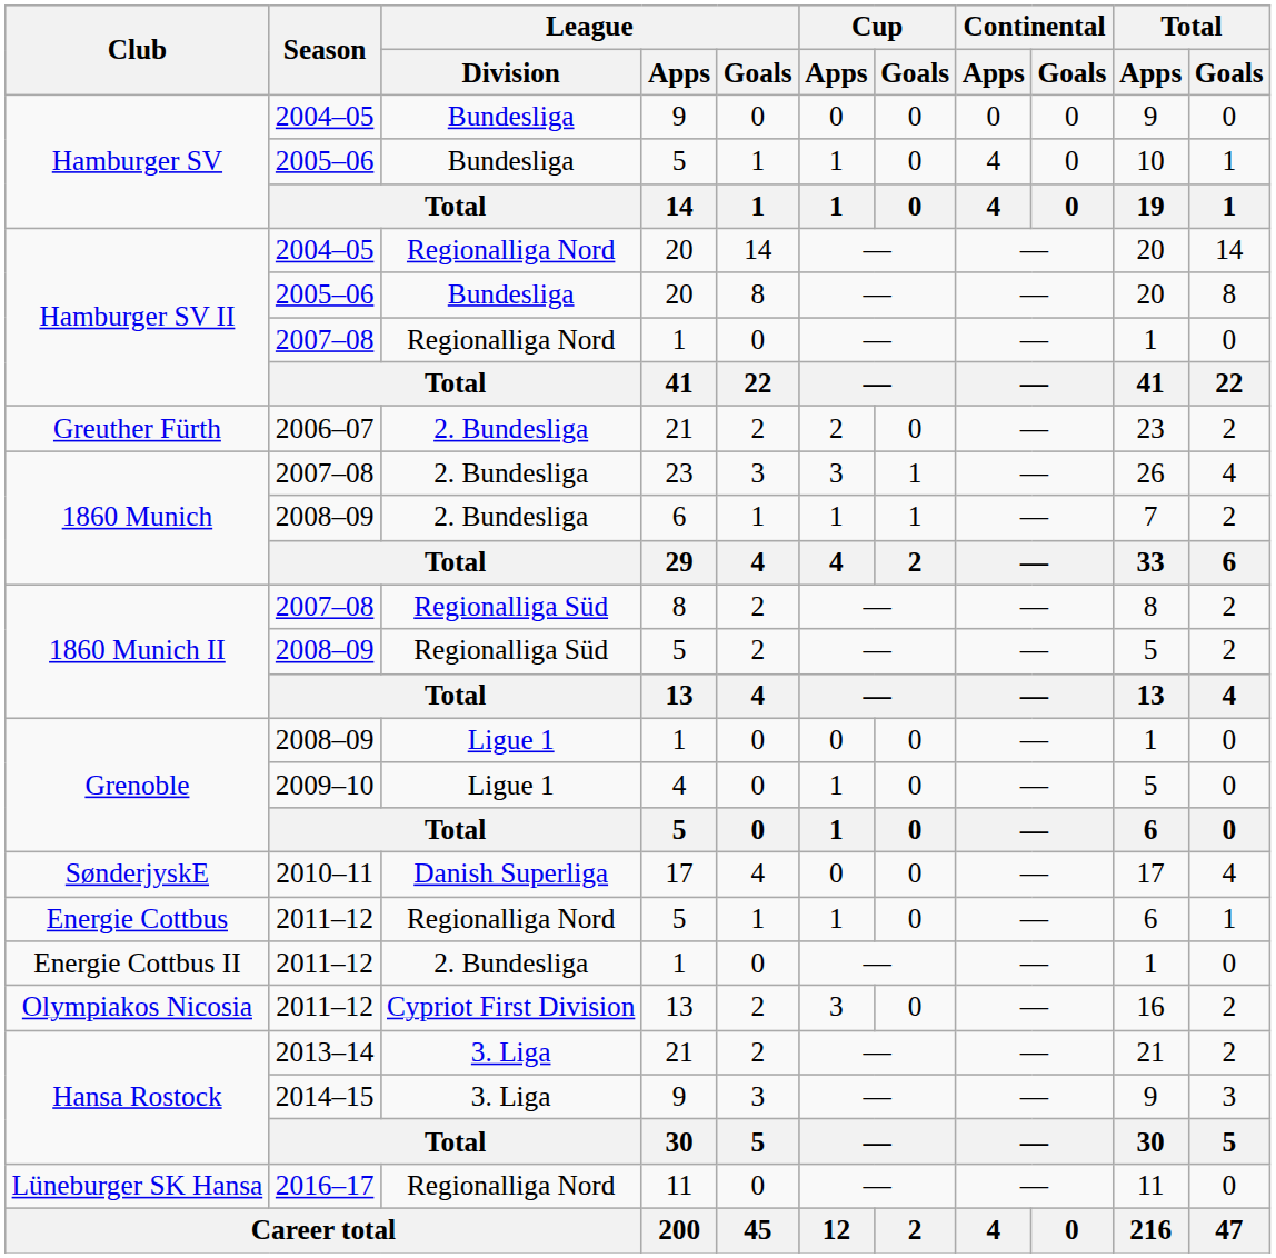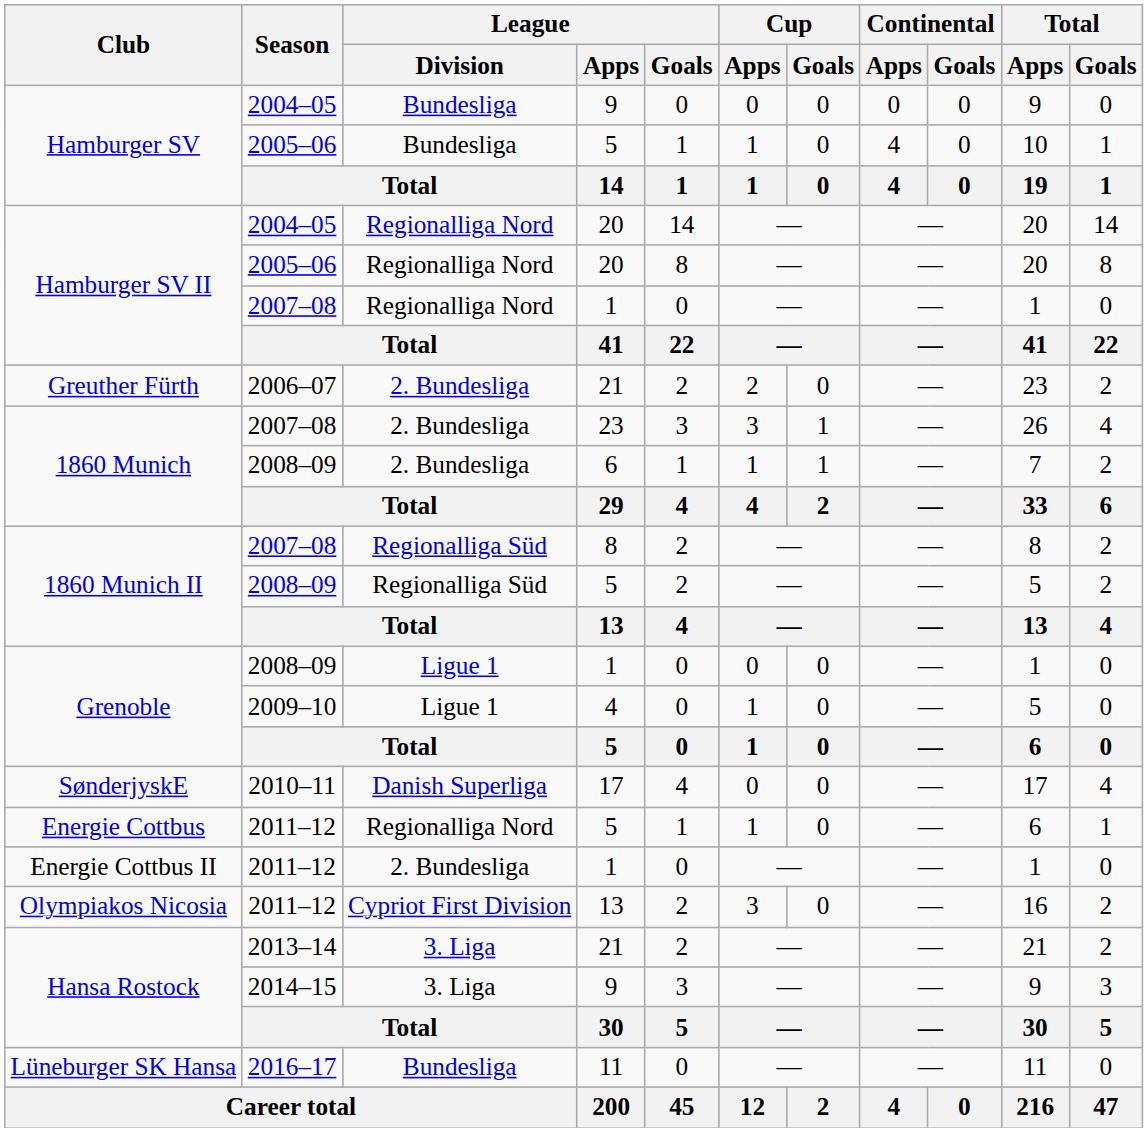Hamburger SV II / 2005–06 | League / Division: Bundesliga -> Regionalliga Nord
Lüneburger SK Hansa | League / Division: Regionalliga Nord -> Bundesliga
